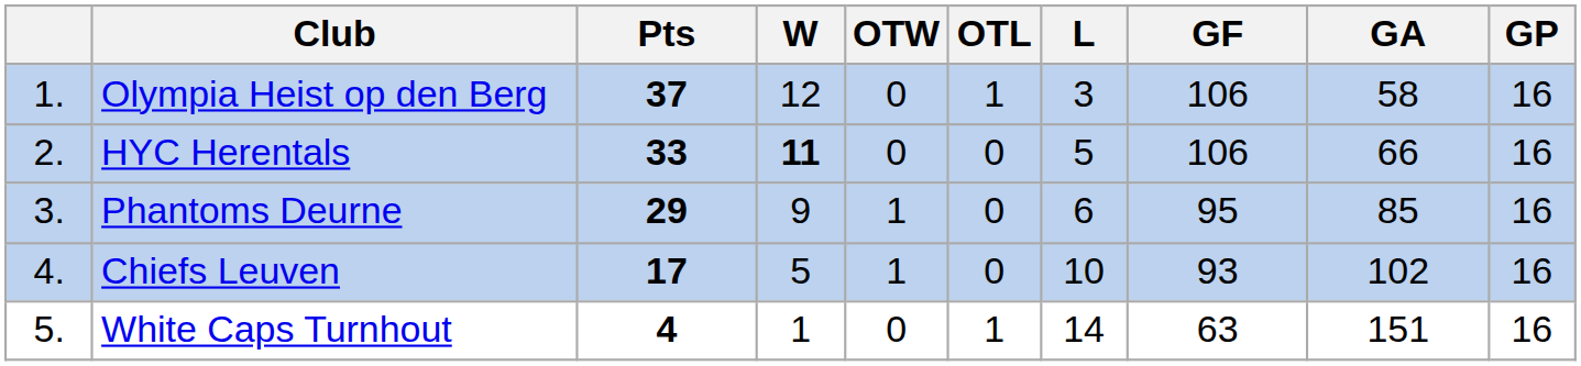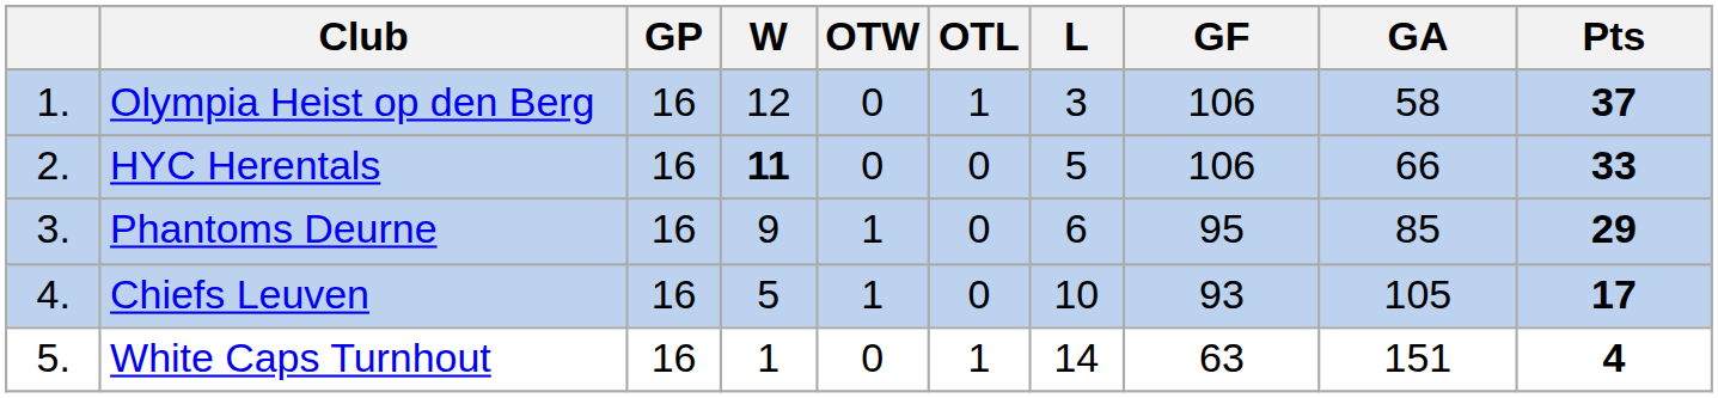columns swapped: GP <-> Pts
Chiefs Leuven | GA: 102 -> 105
